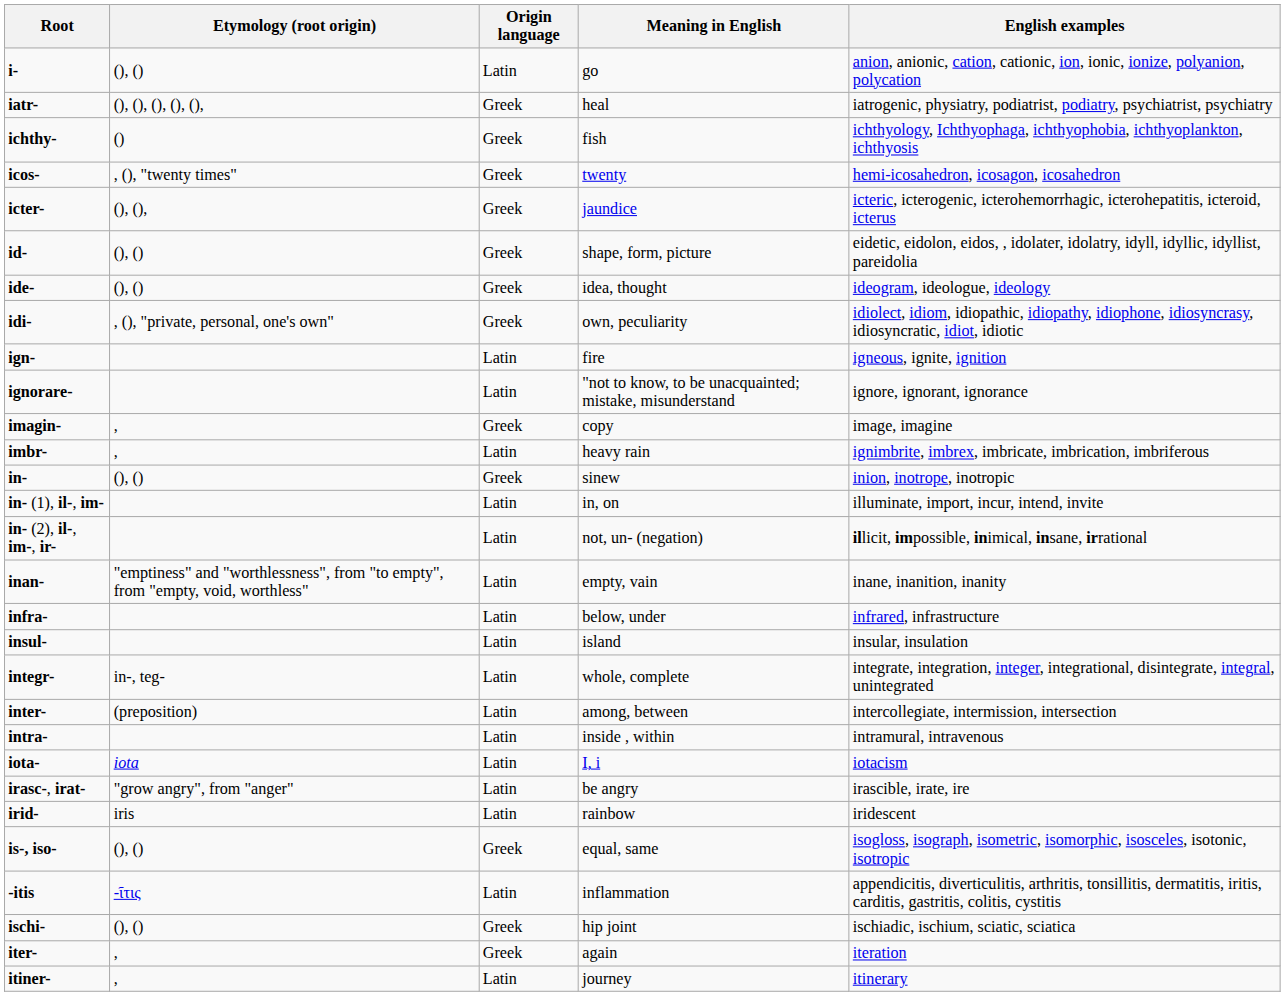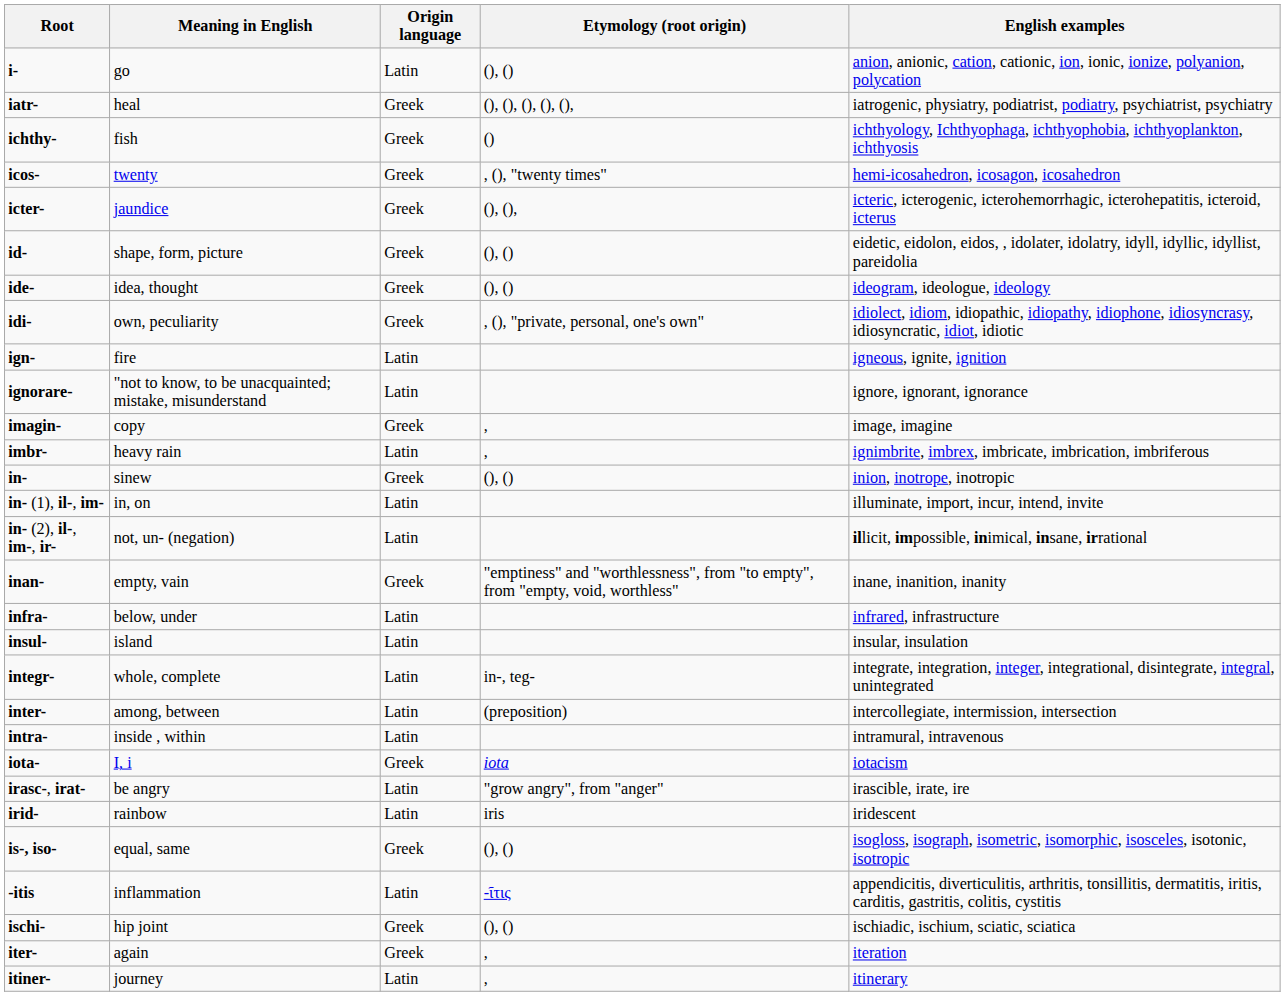columns swapped: Meaning in English <-> Etymology (root origin)
inan- | Origin language: Latin -> Greek
iota- | Origin language: Latin -> Greek
